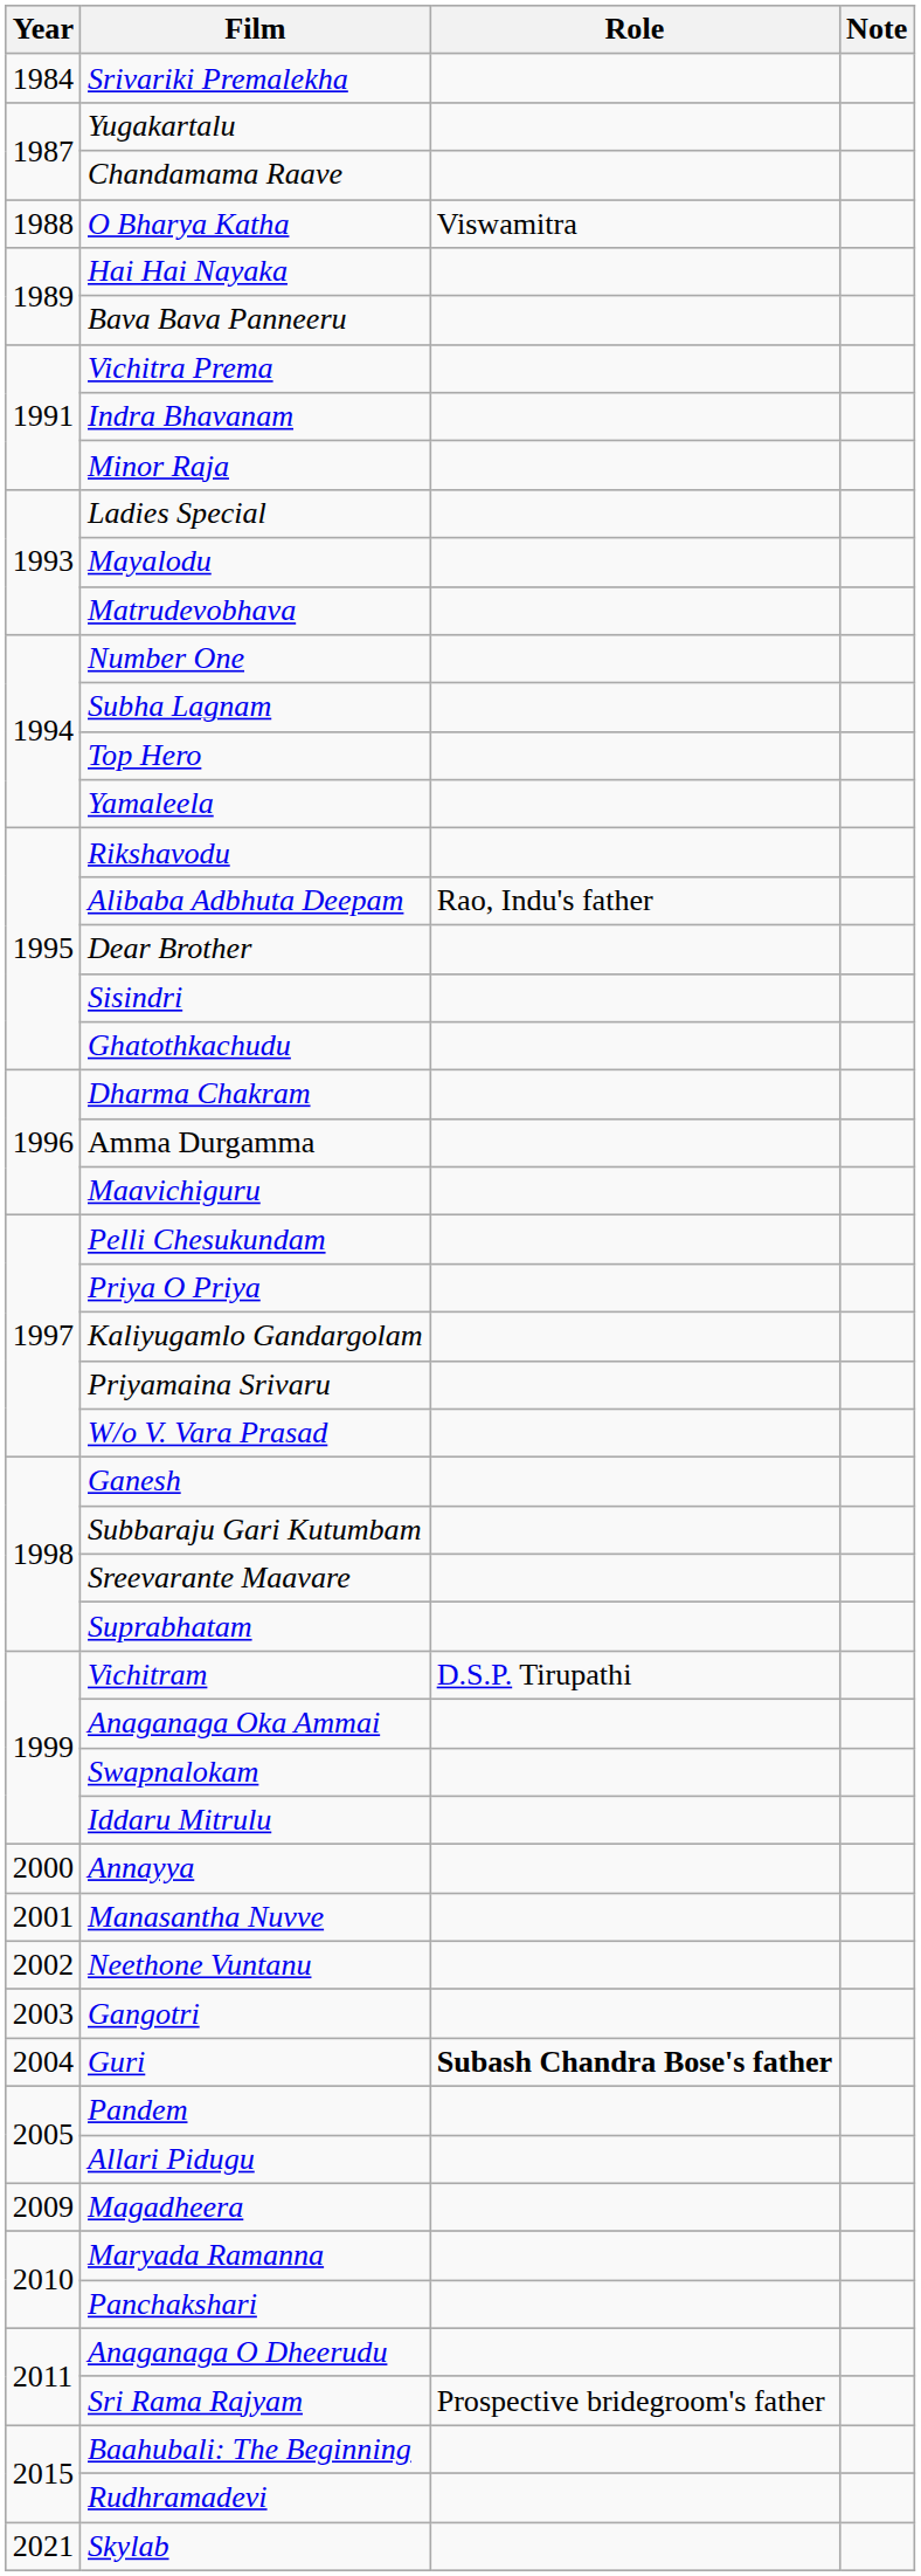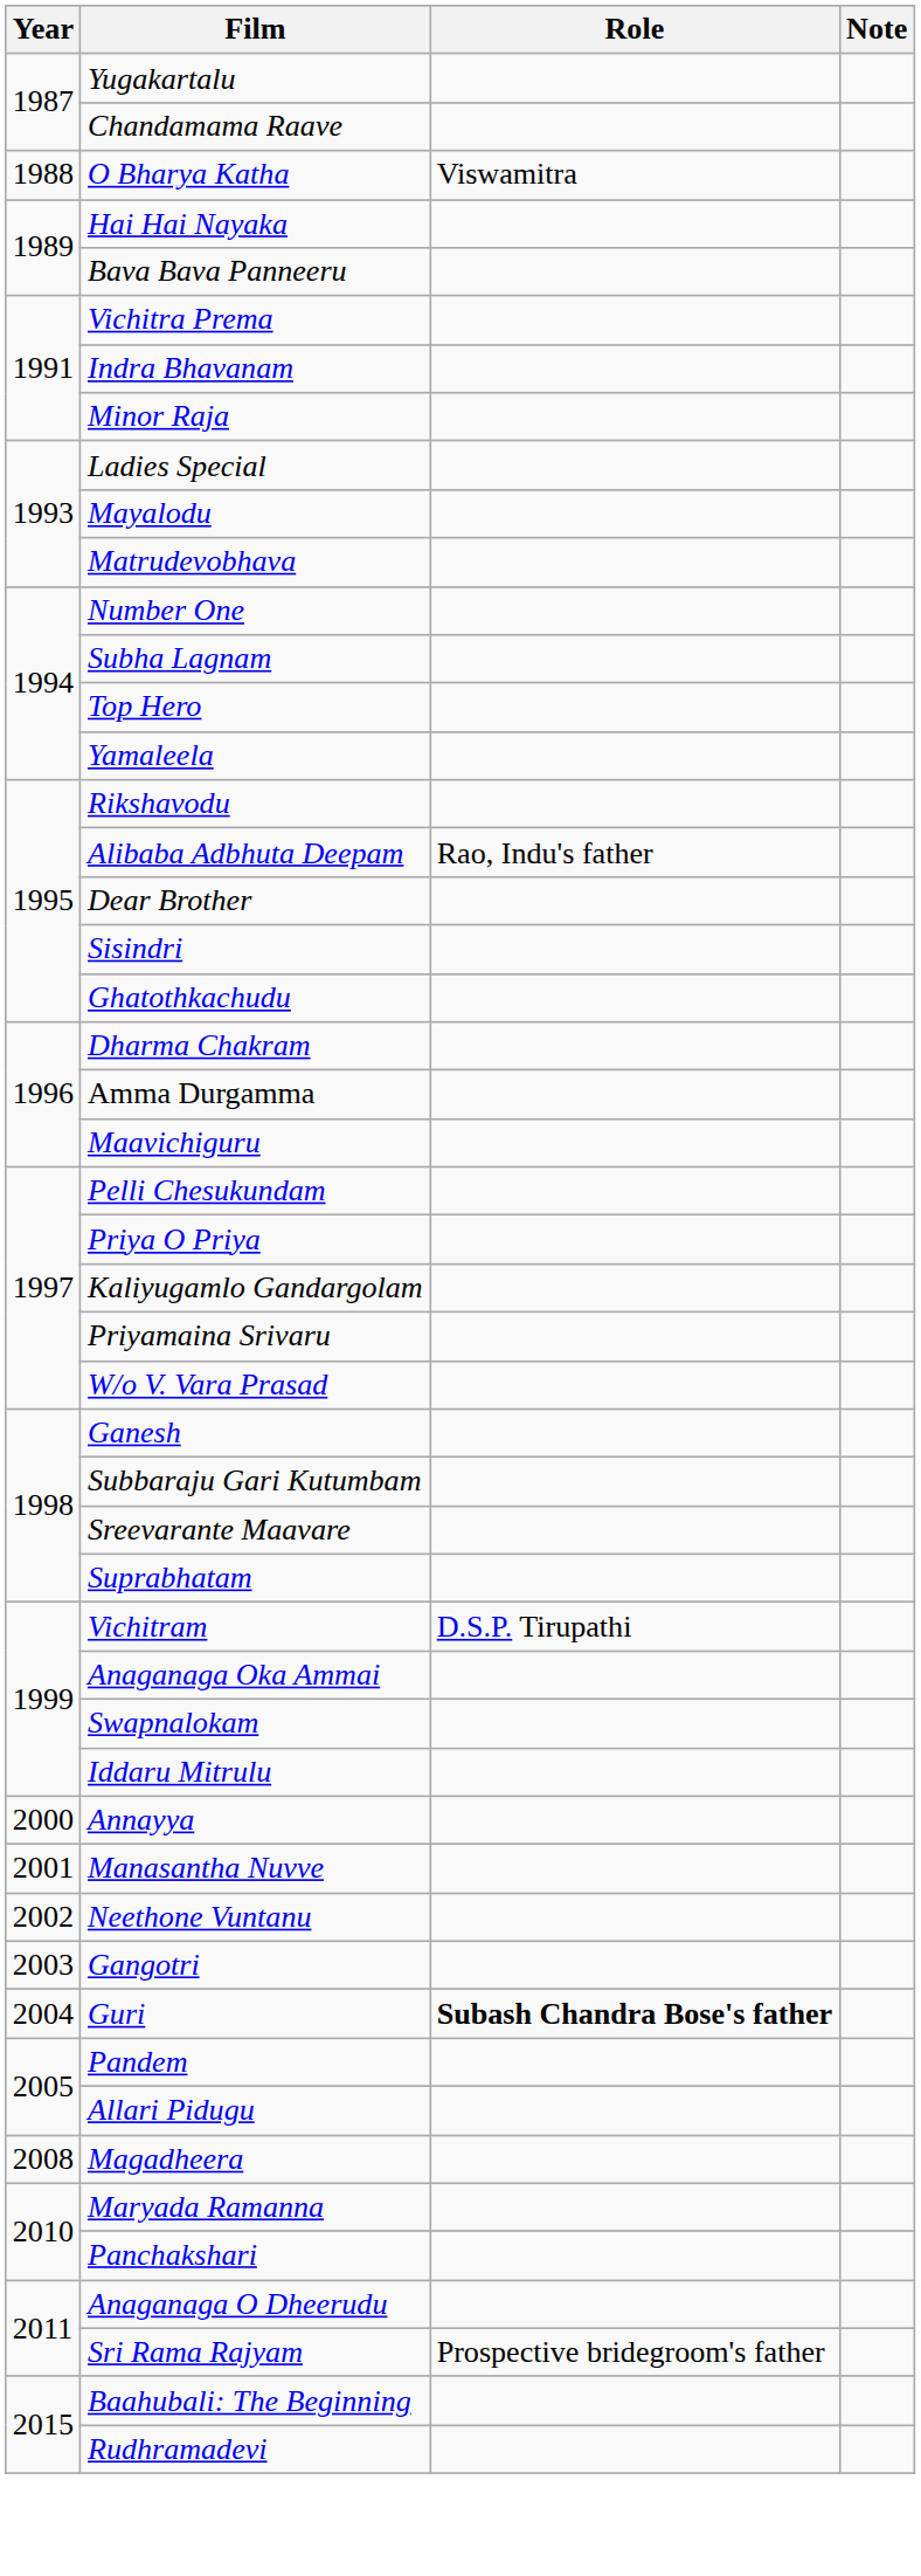- row: 1984 | Srivariki Premalekha
Magadheera | Year: 2009 -> 2008
- row: 2021 | Skylab
